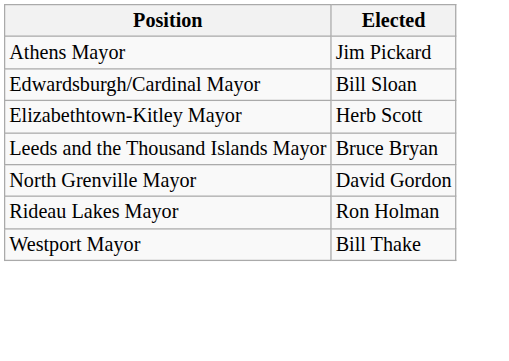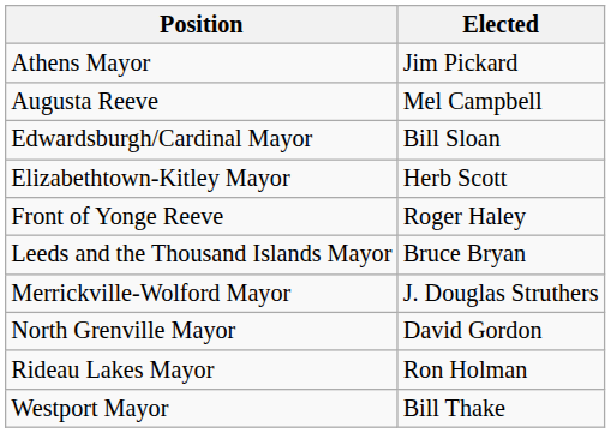+ row: Augusta Reeve | Mel Campbell
+ row: Front of Yonge Reeve | Roger Haley
+ row: Merrickville-Wolford Mayor | J. Douglas Struthers
